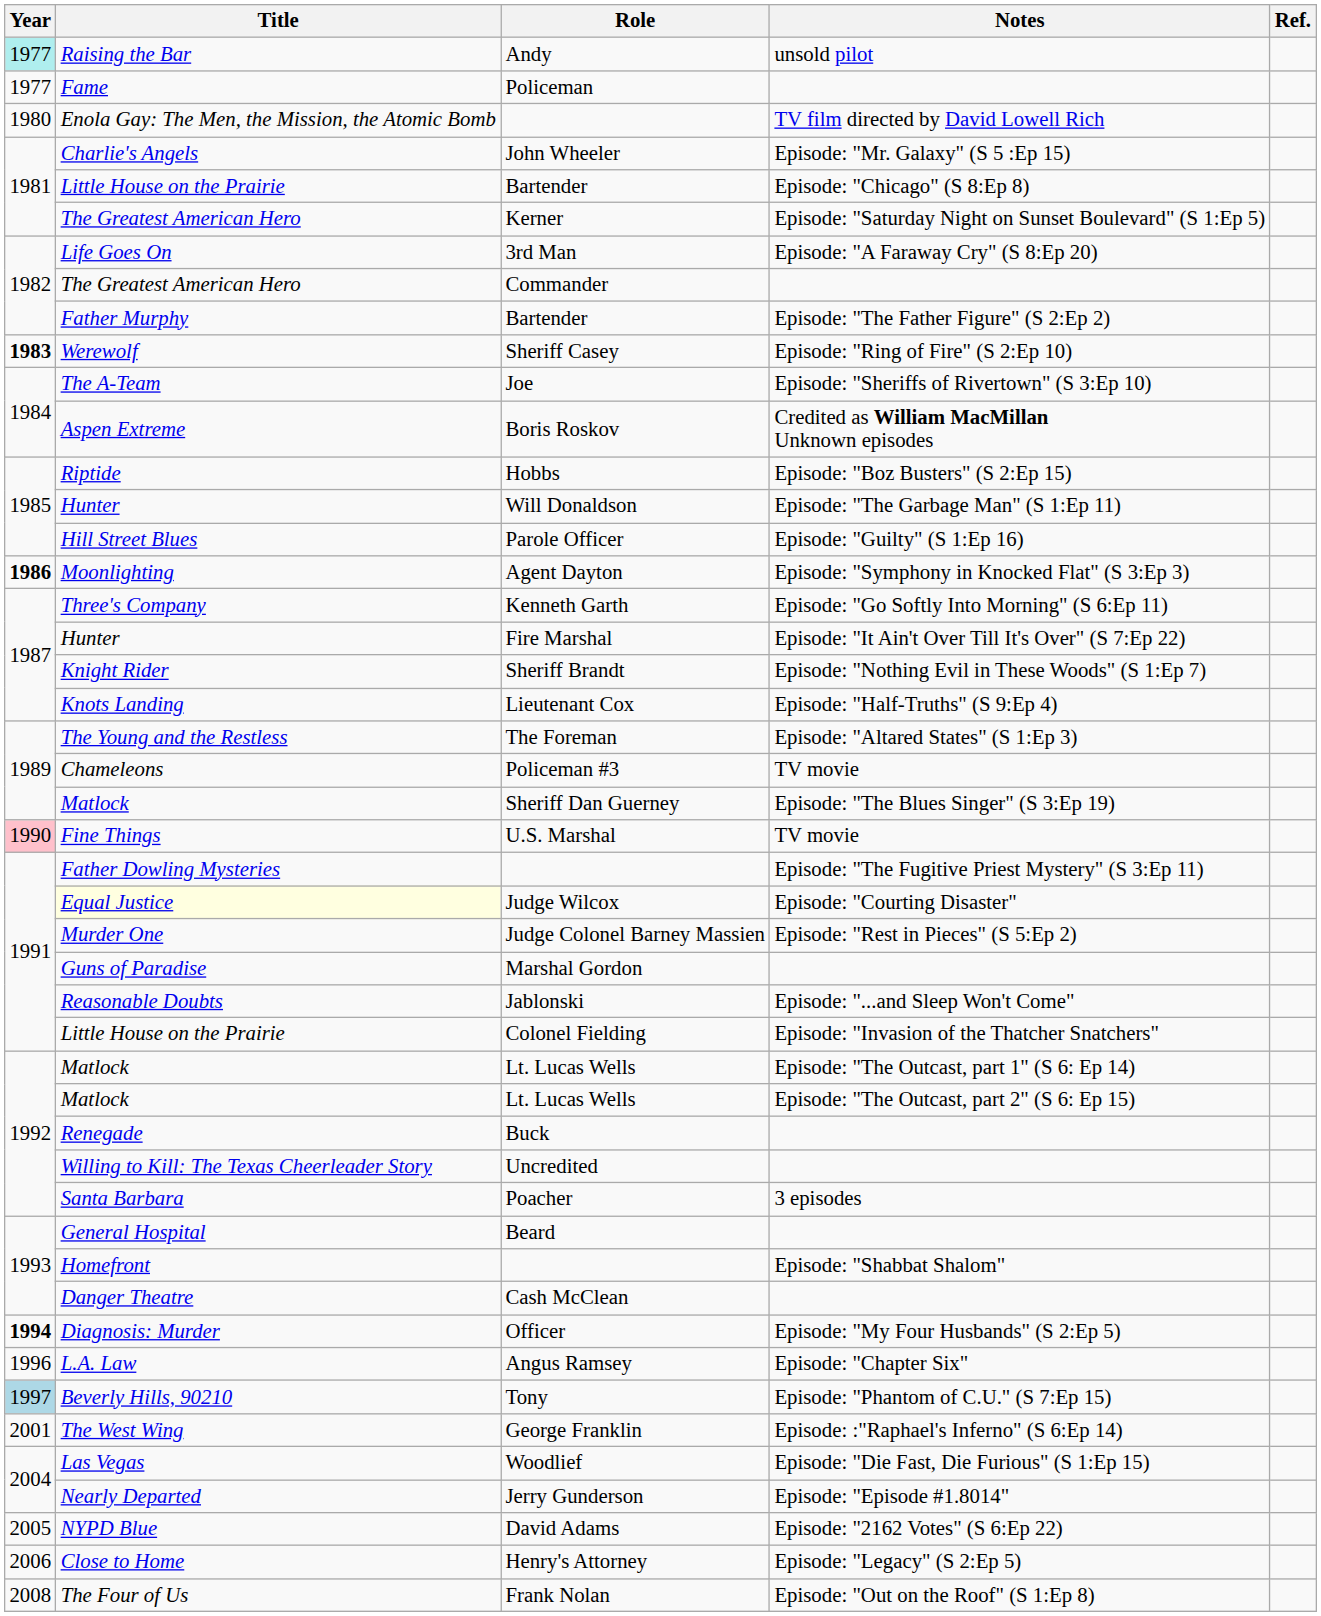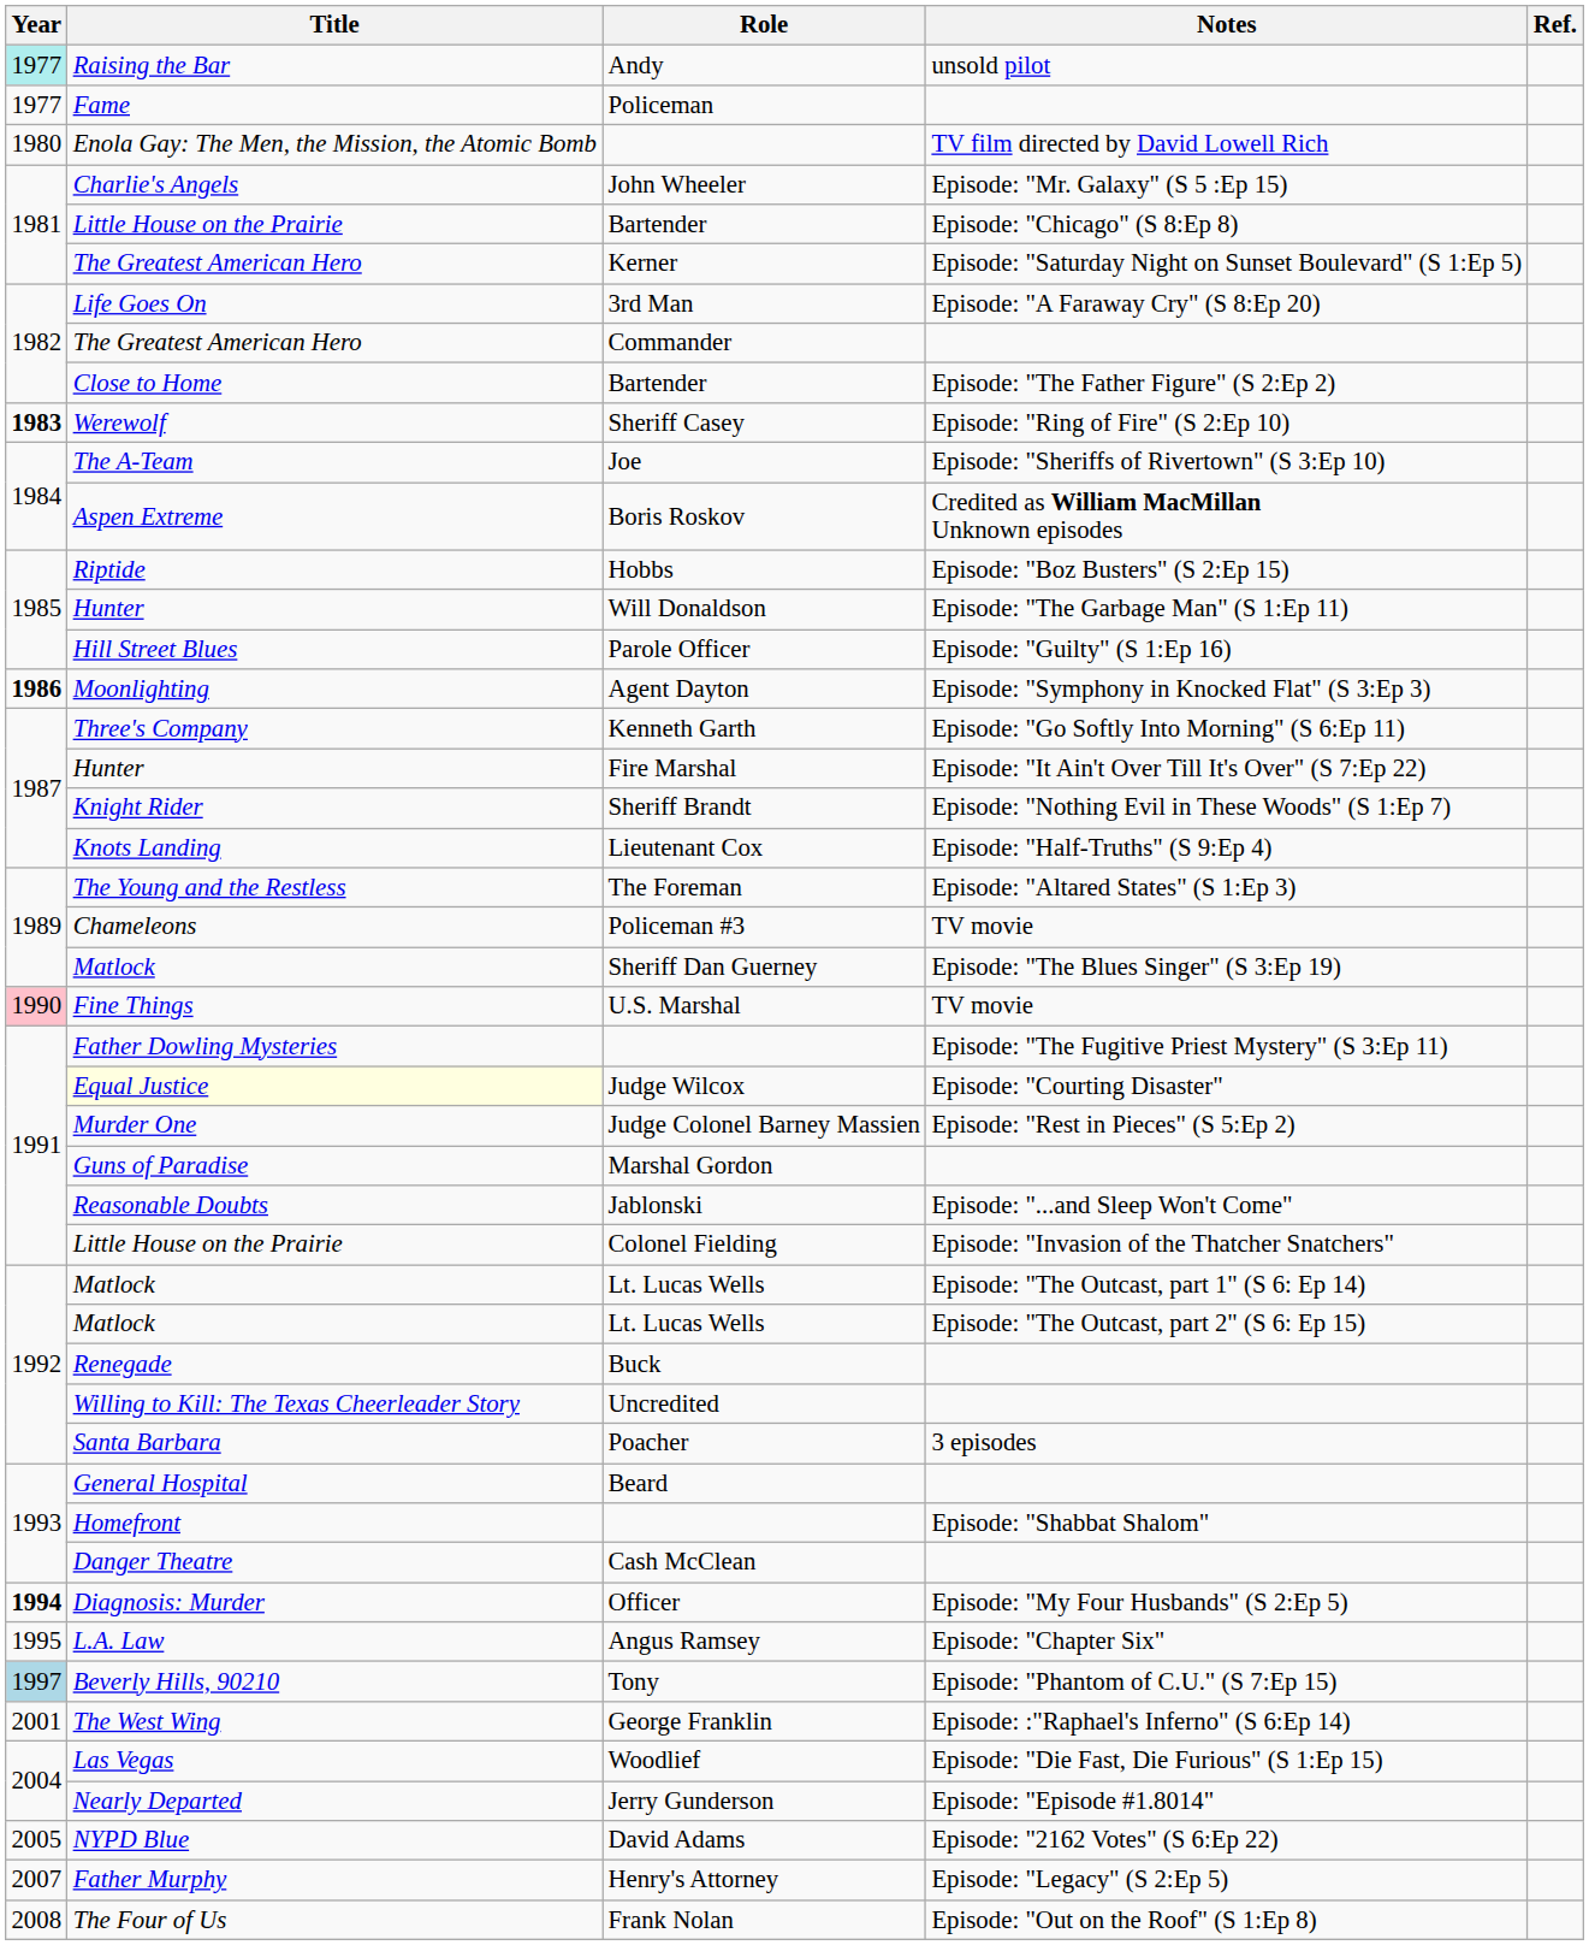Bartender / Episode: "The Father Figure" (S 2:Ep 2) | Title: Father Murphy -> Close to Home
Angus Ramsey | Year: 1996 -> 1995
Henry's Attorney | Year: 2006 -> 2007
Henry's Attorney | Title: Close to Home -> Father Murphy
